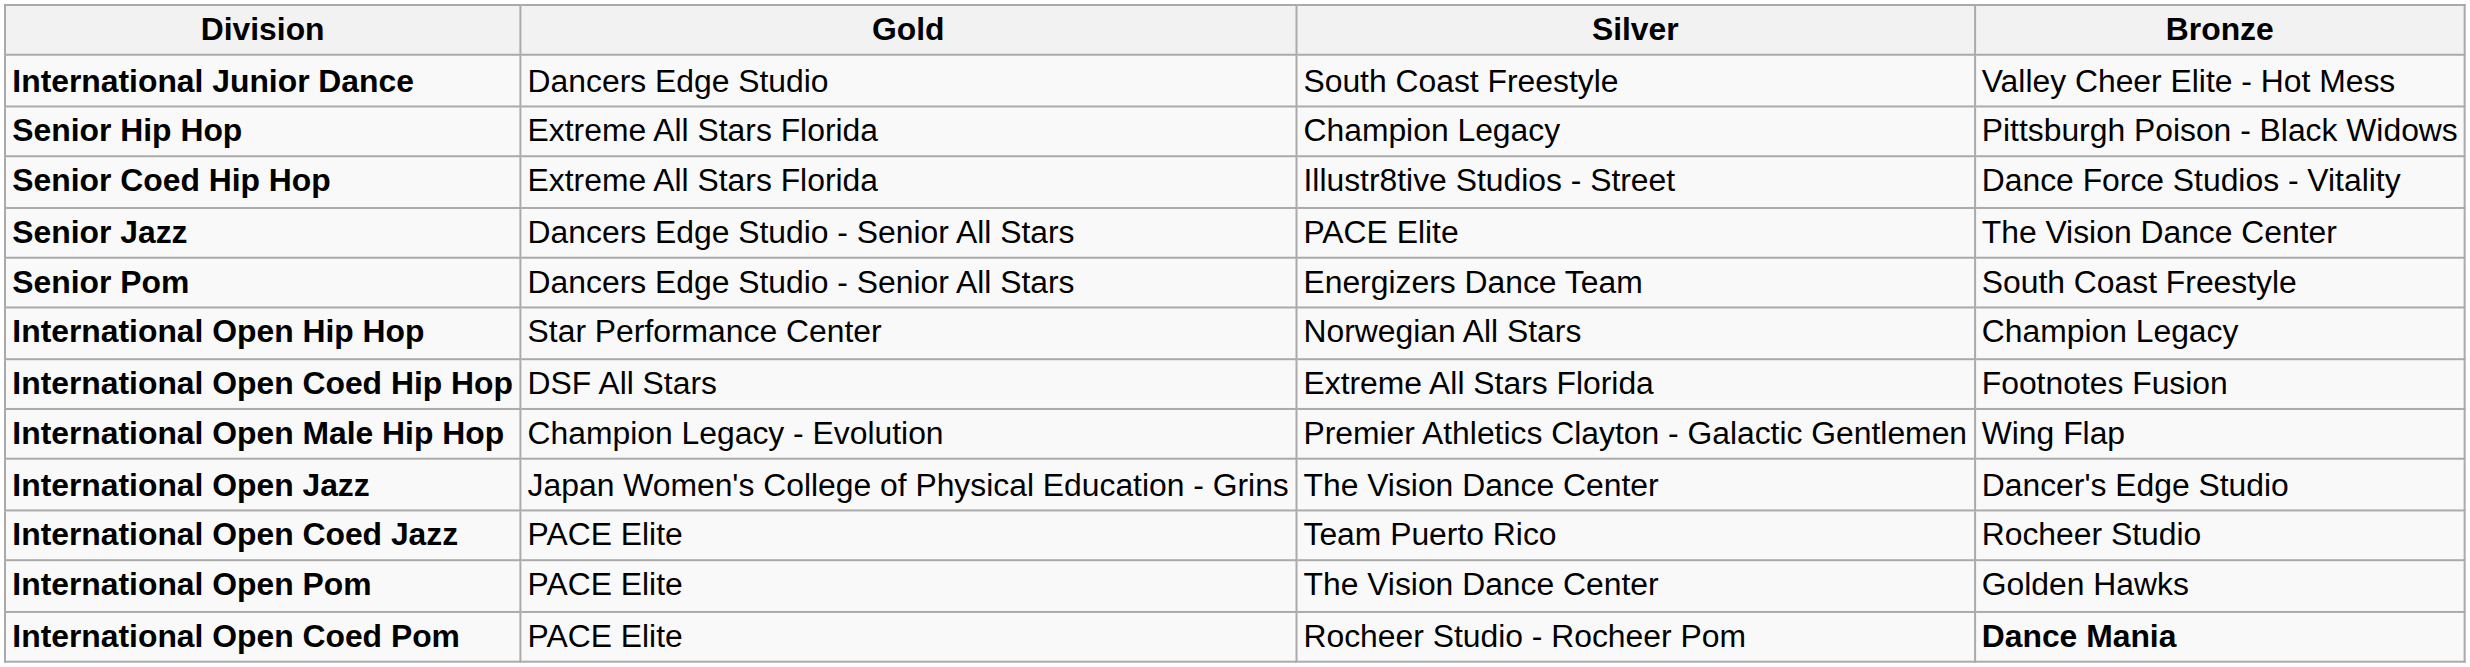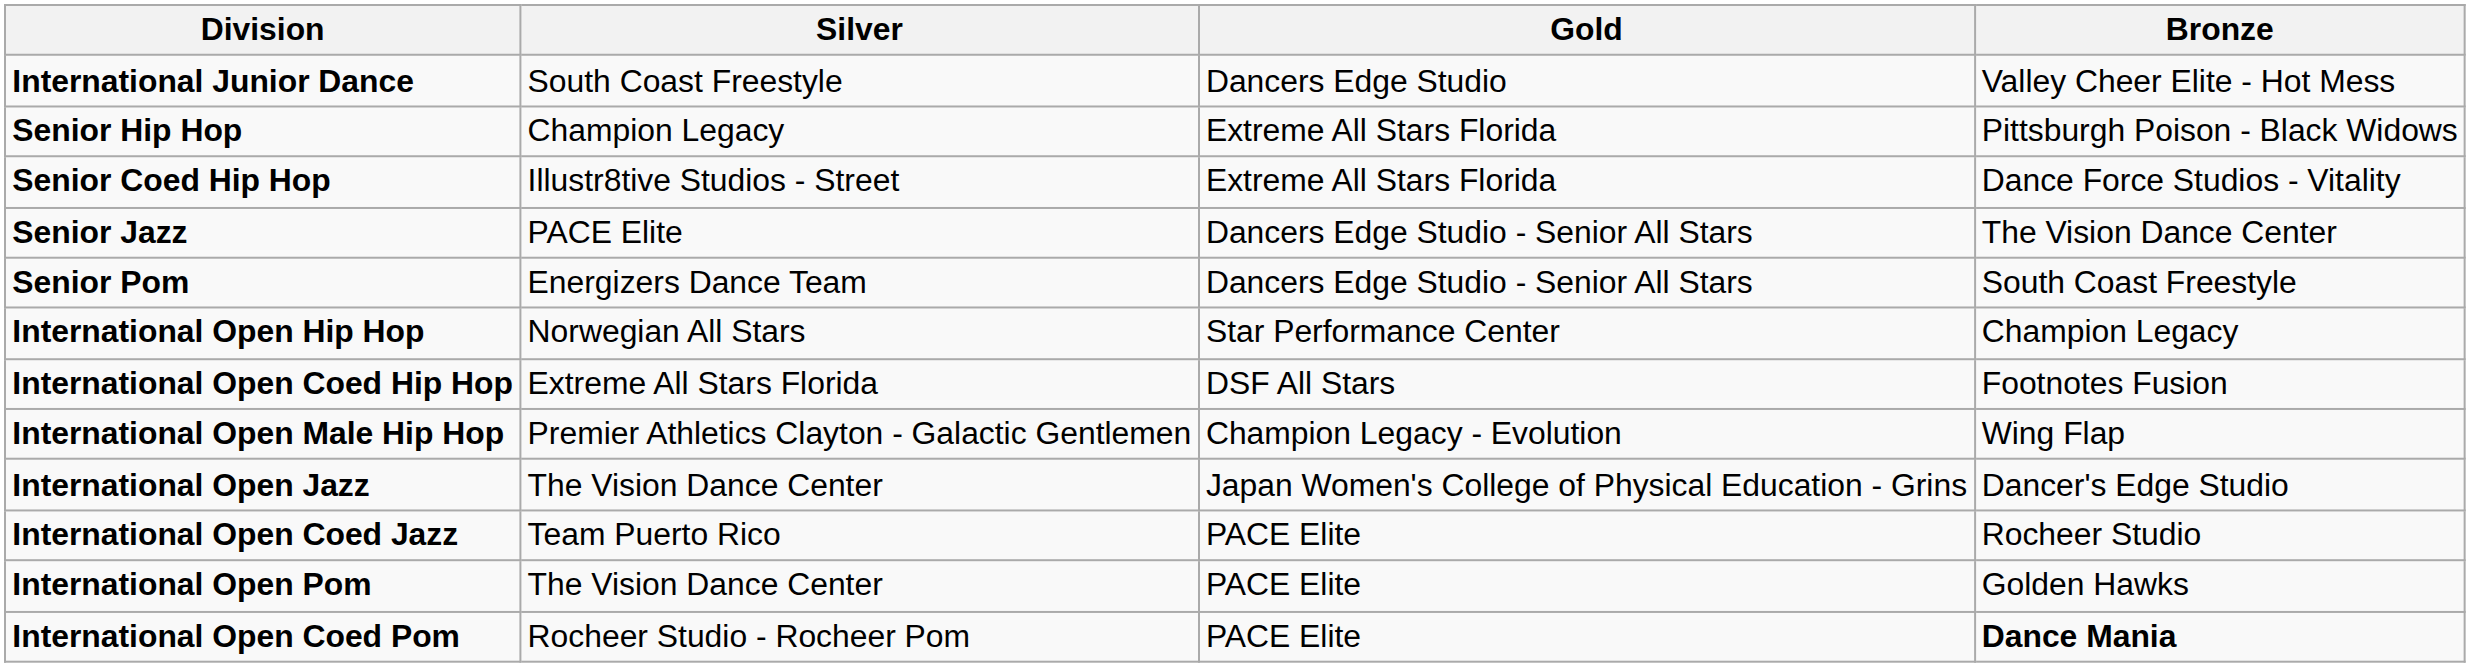columns swapped: Gold <-> Silver
